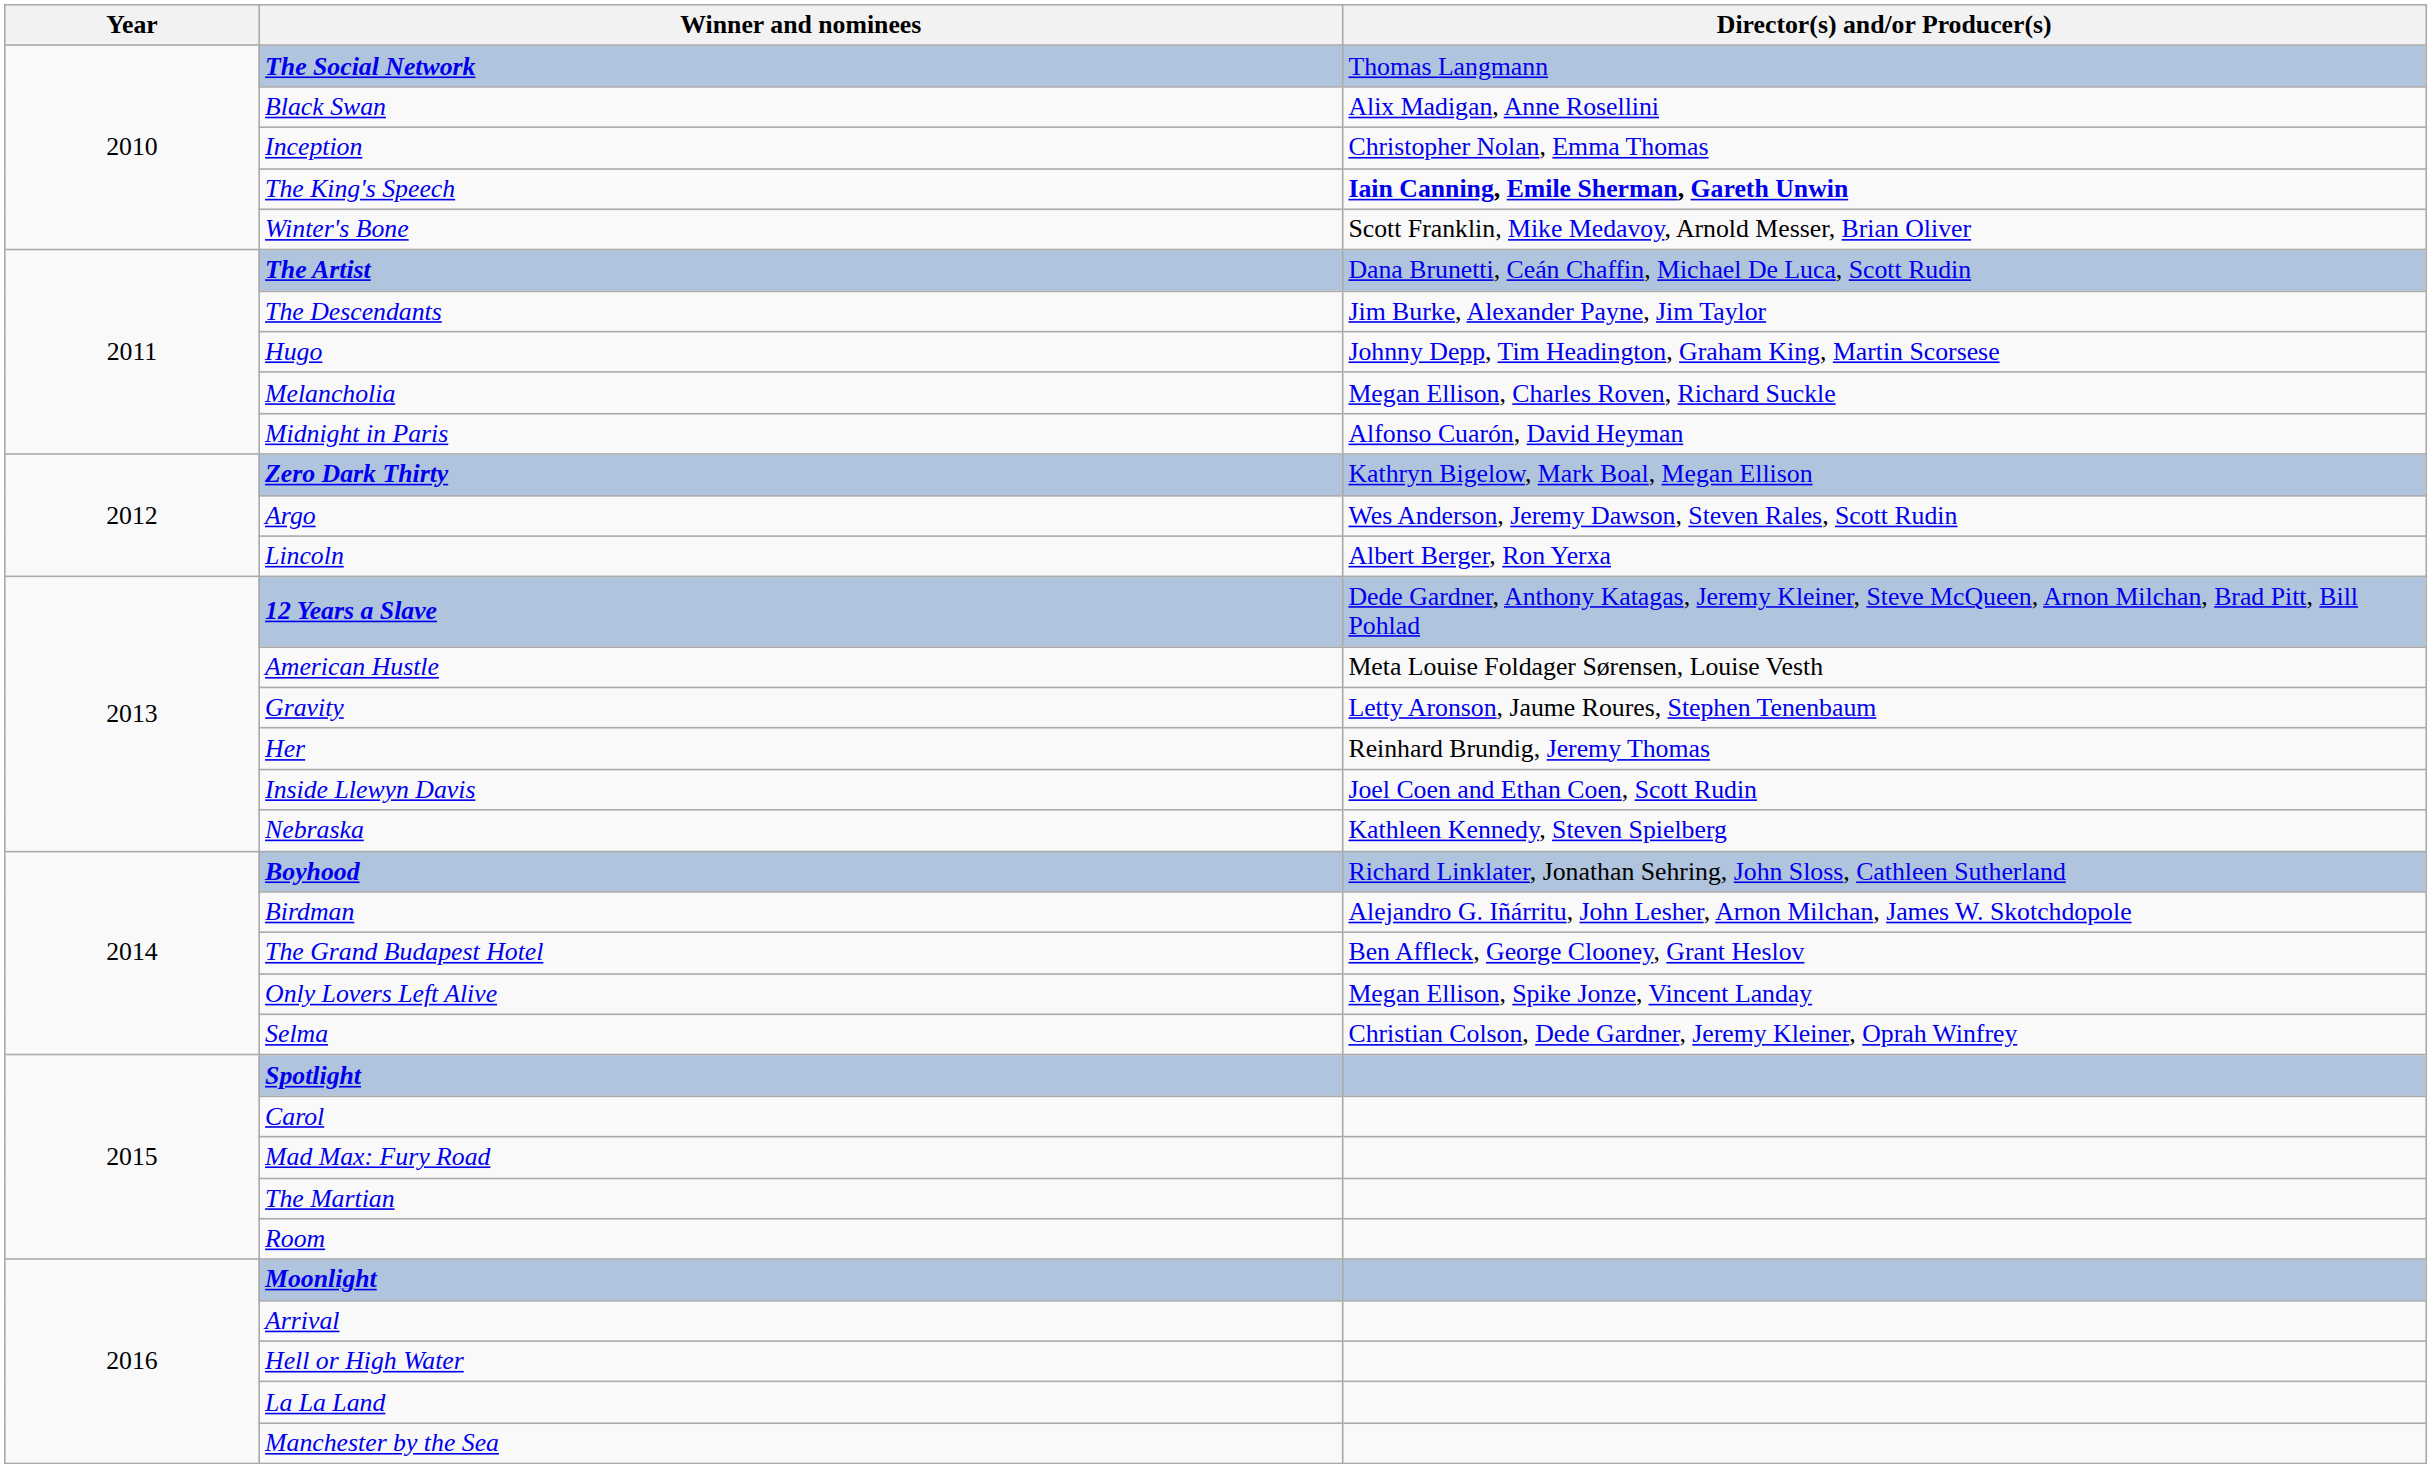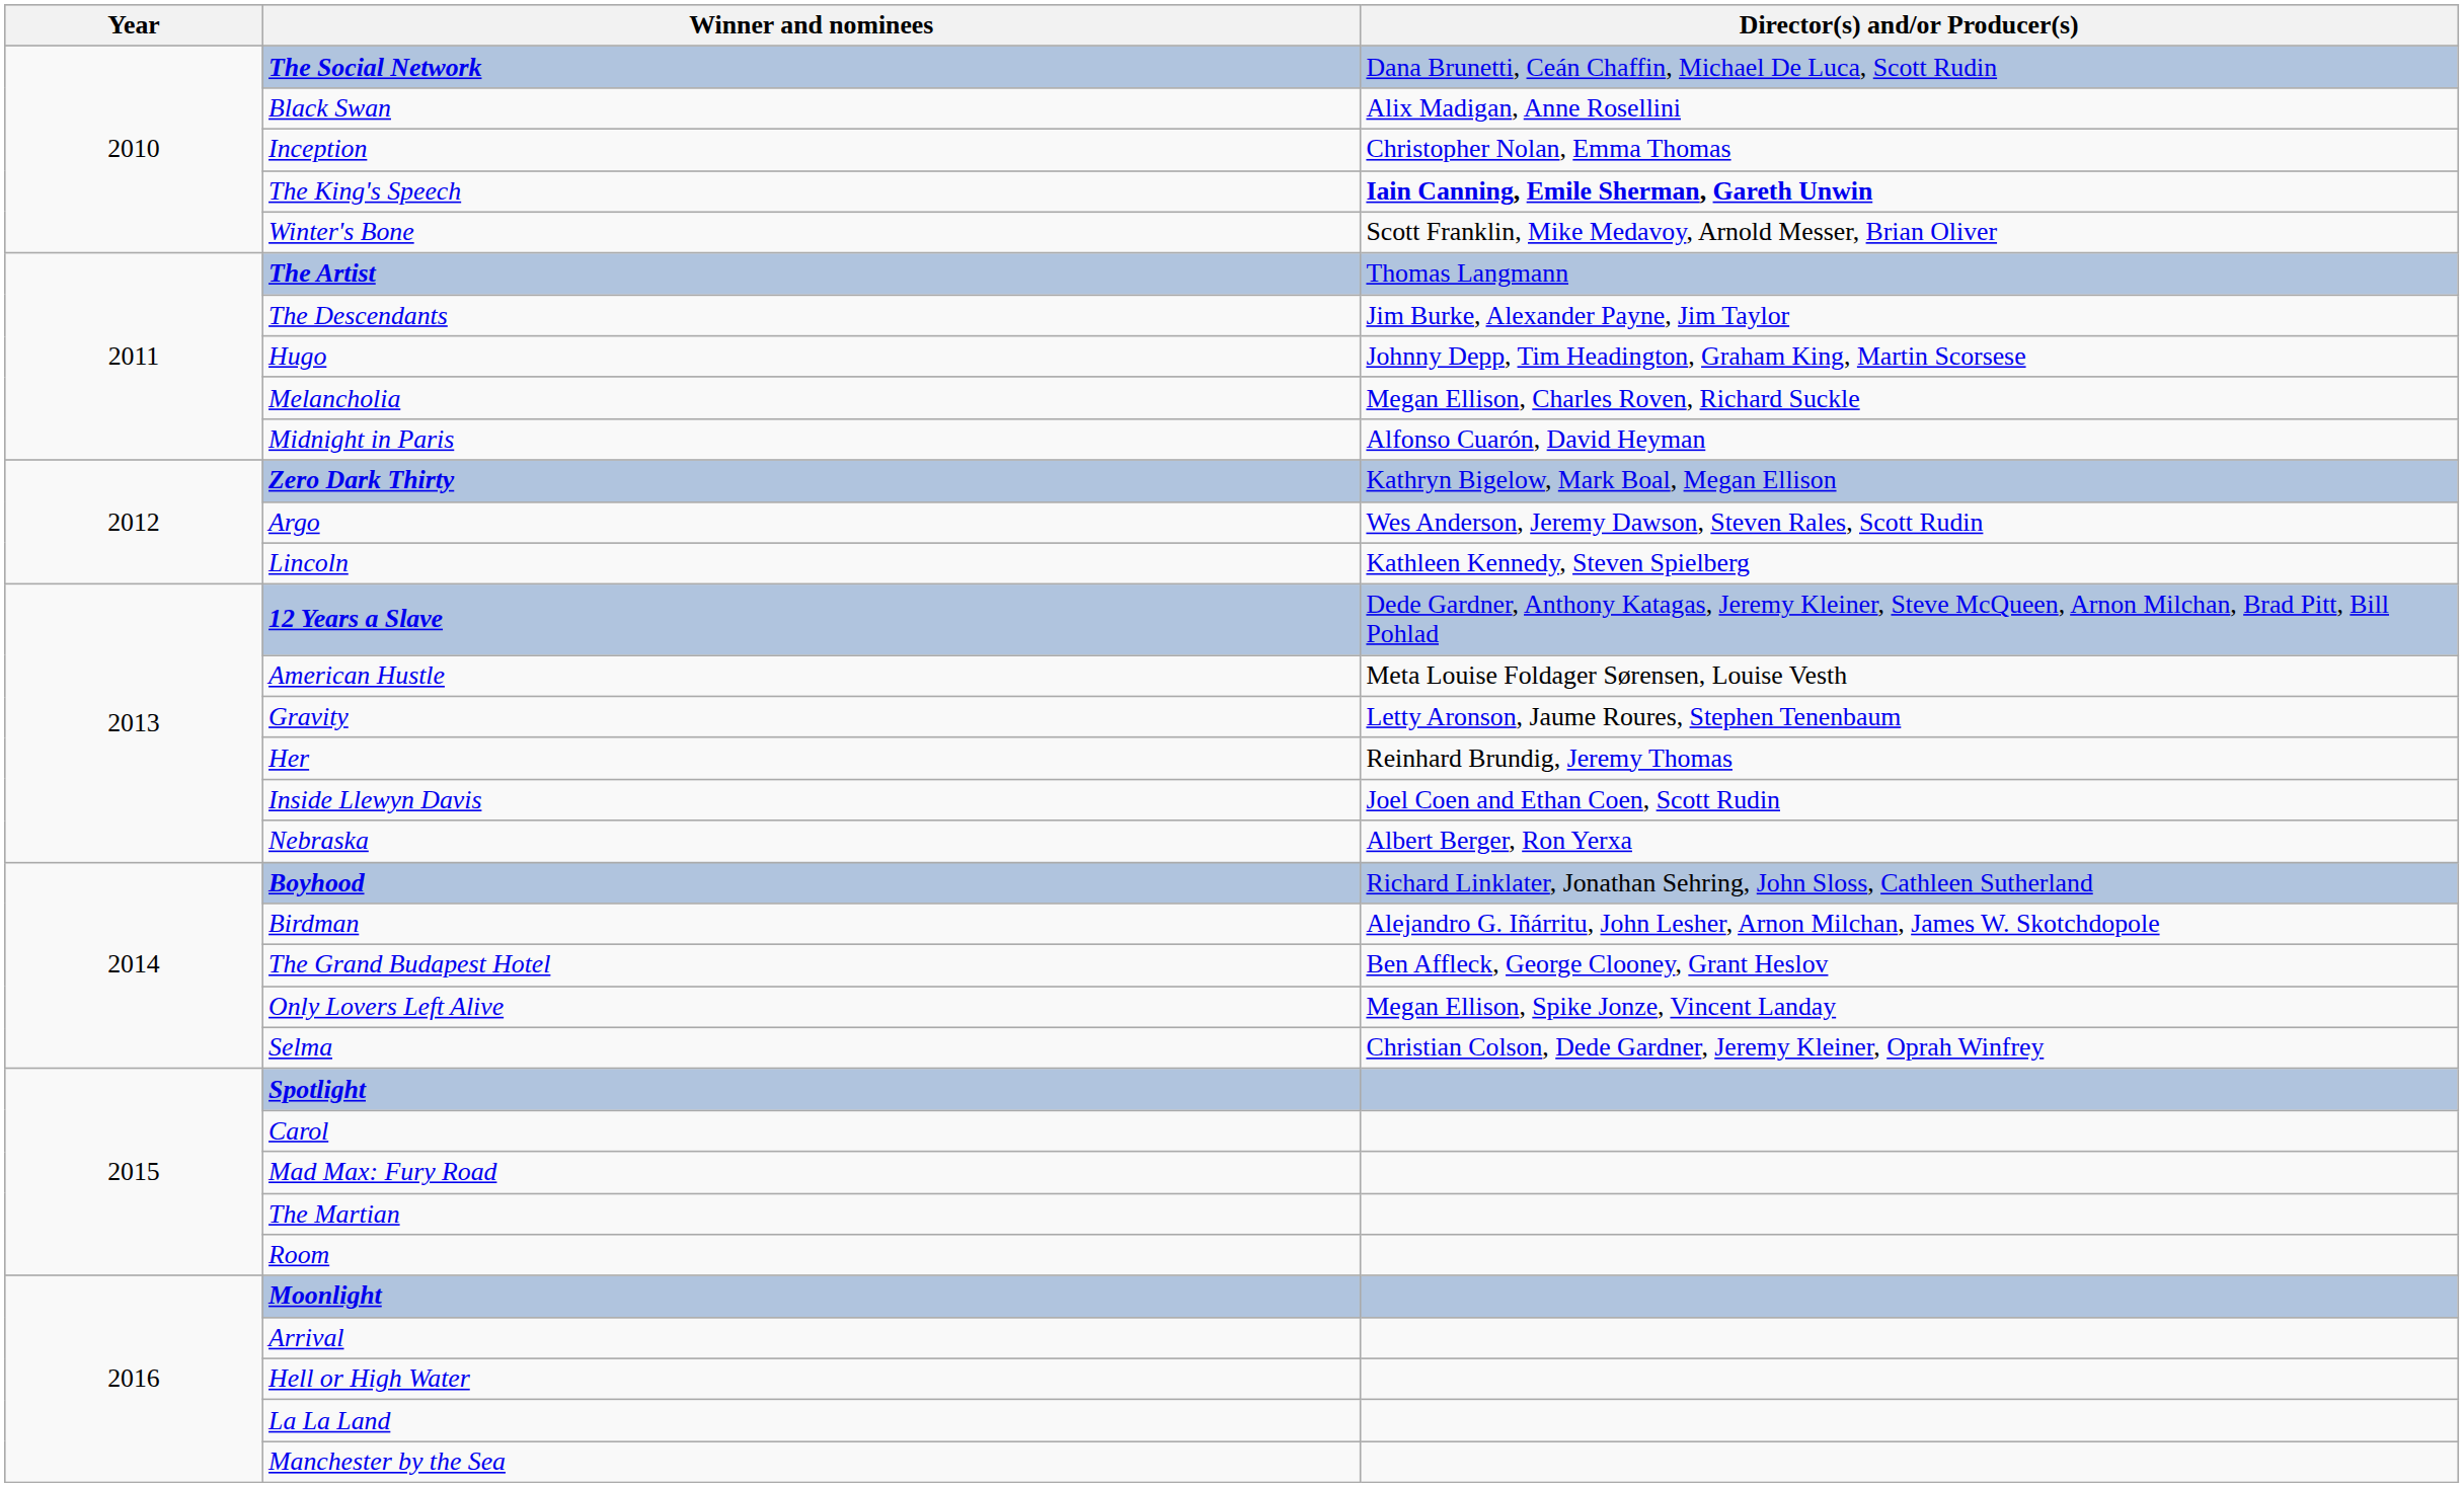The Social Network | Director(s) and/or Producer(s): Thomas Langmann -> Dana Brunetti, Ceán Chaffin, Michael De Luca, Scott Rudin
The Artist | Director(s) and/or Producer(s): Dana Brunetti, Ceán Chaffin, Michael De Luca, Scott Rudin -> Thomas Langmann
Lincoln | Director(s) and/or Producer(s): Albert Berger, Ron Yerxa -> Kathleen Kennedy, Steven Spielberg
Nebraska | Director(s) and/or Producer(s): Kathleen Kennedy, Steven Spielberg -> Albert Berger, Ron Yerxa
